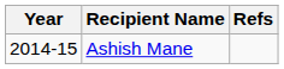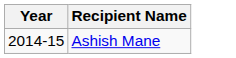- column: Refs
